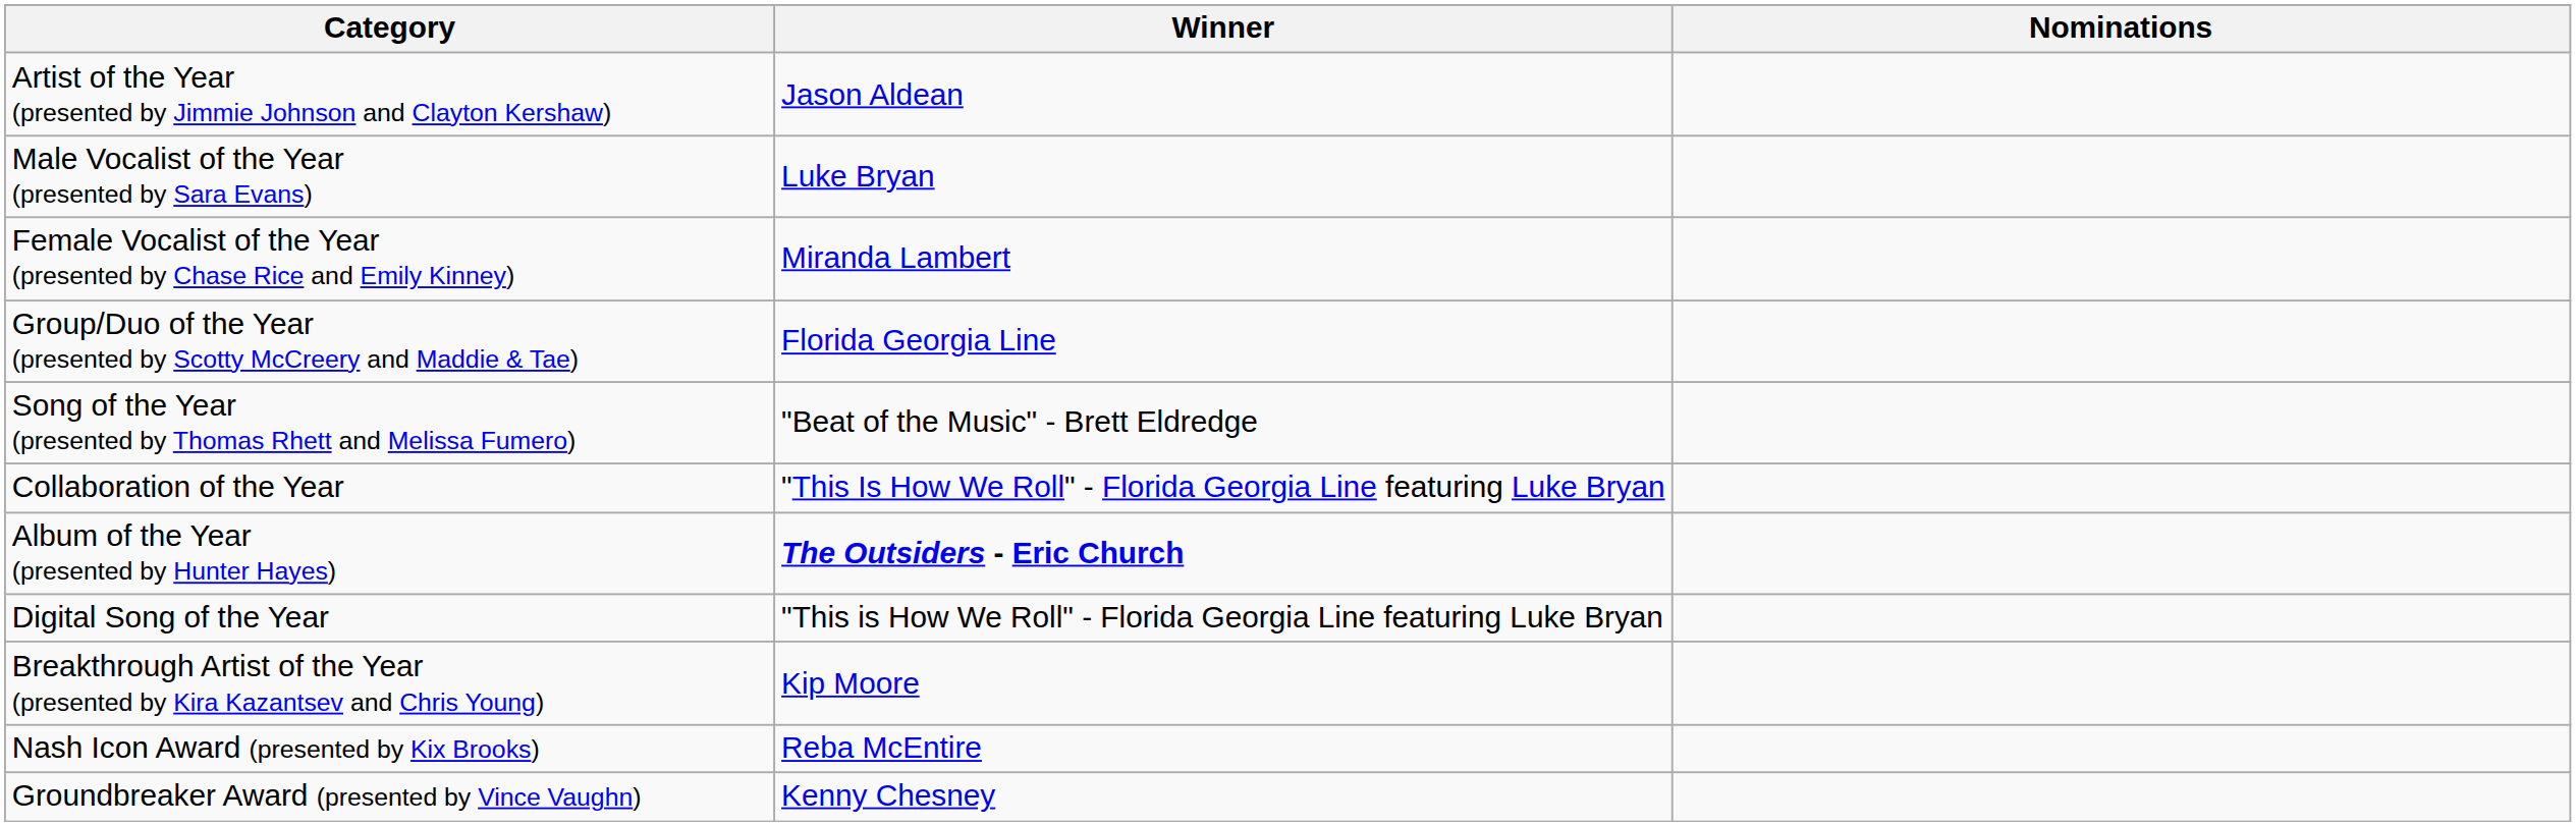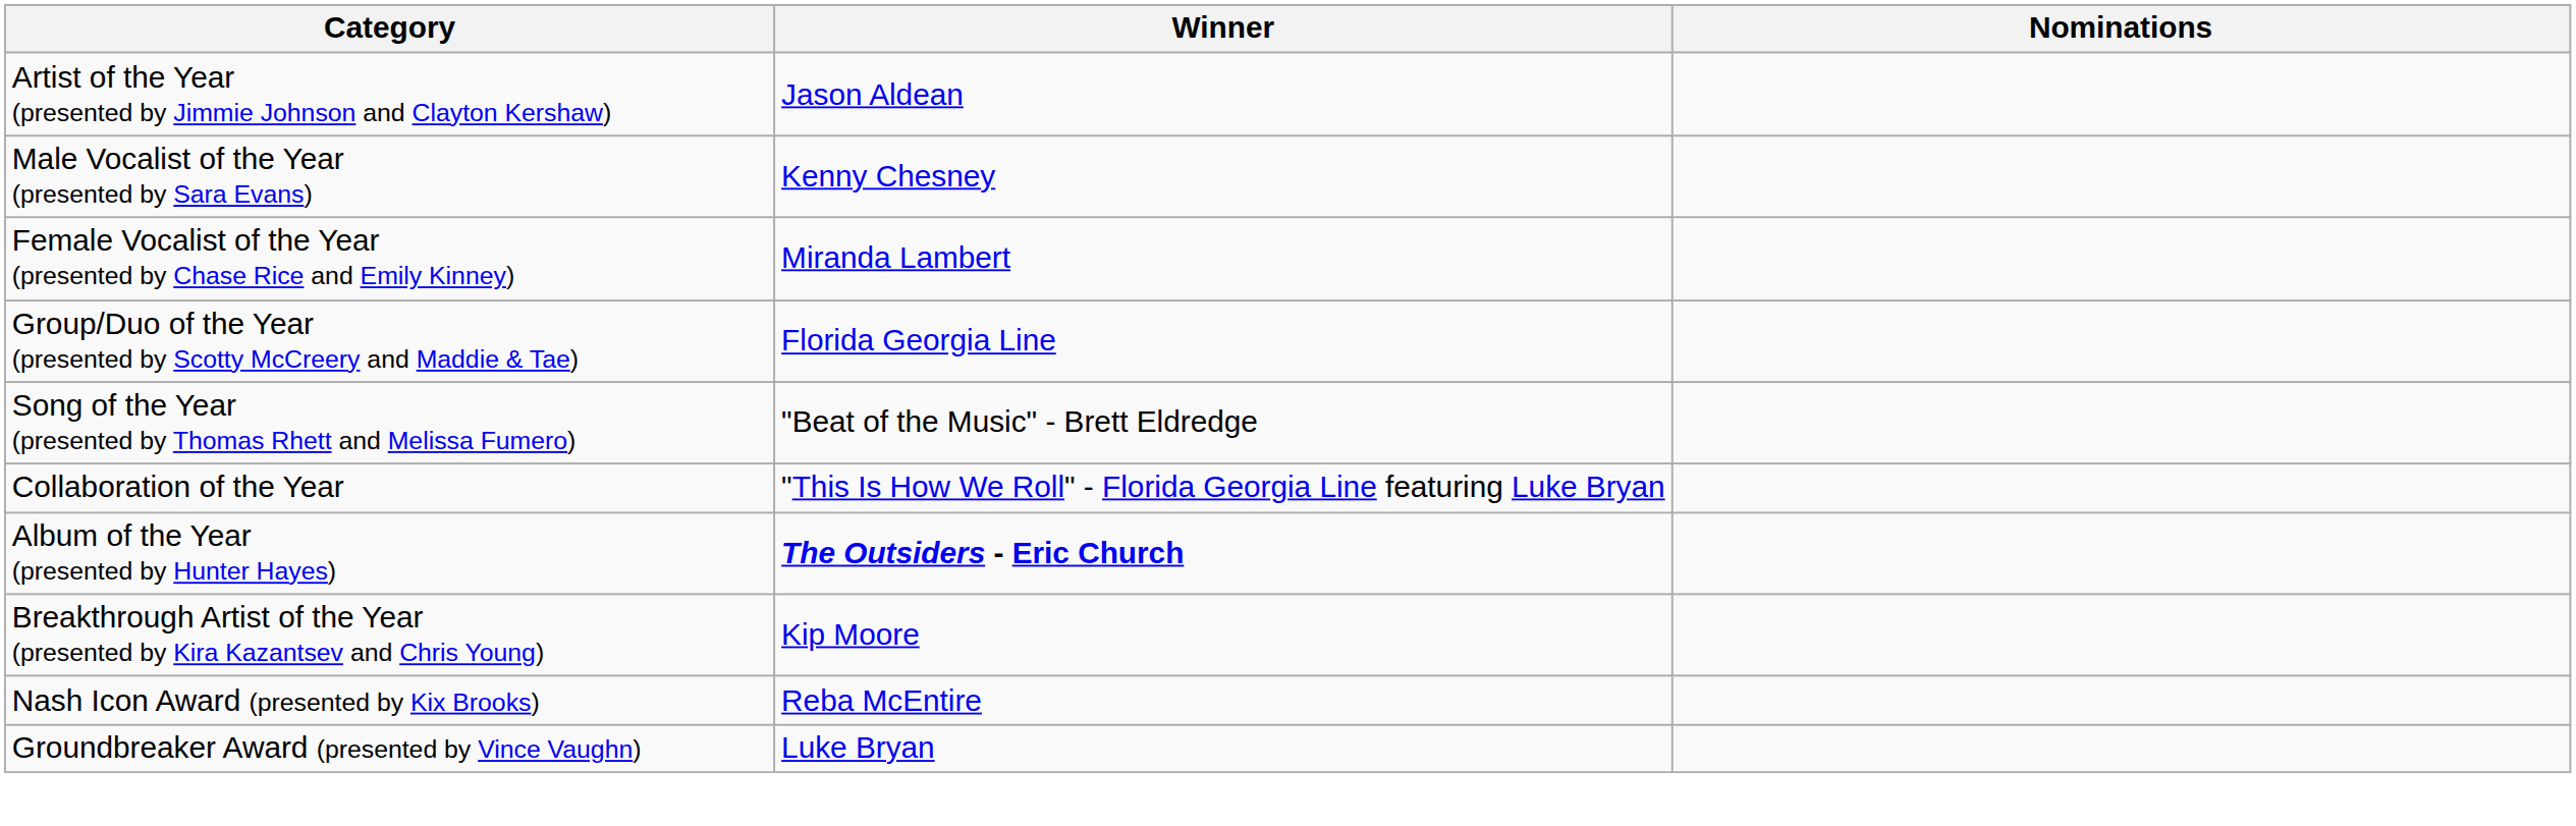Male Vocalist of the Year (presented by Sara Evans) | Winner: Luke Bryan -> Kenny Chesney
- row: Digital Song of the Year | "This is How We Roll" - Florida Georgia Line featuring Luke Bryan
Groundbreaker Award (presented by Vince Vaughn) | Winner: Kenny Chesney -> Luke Bryan
